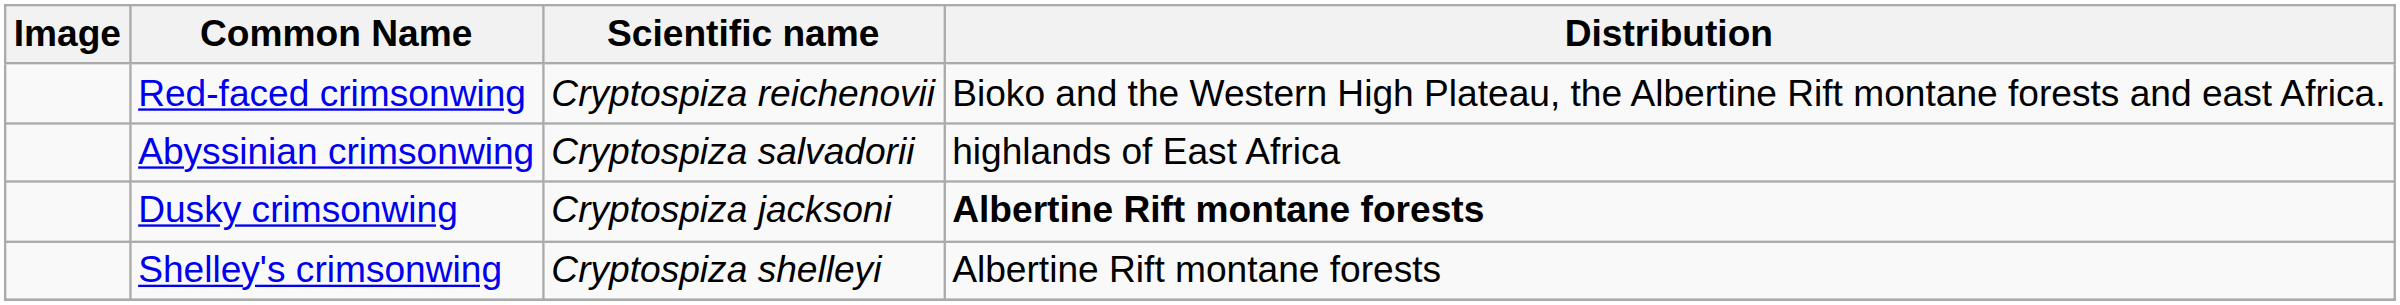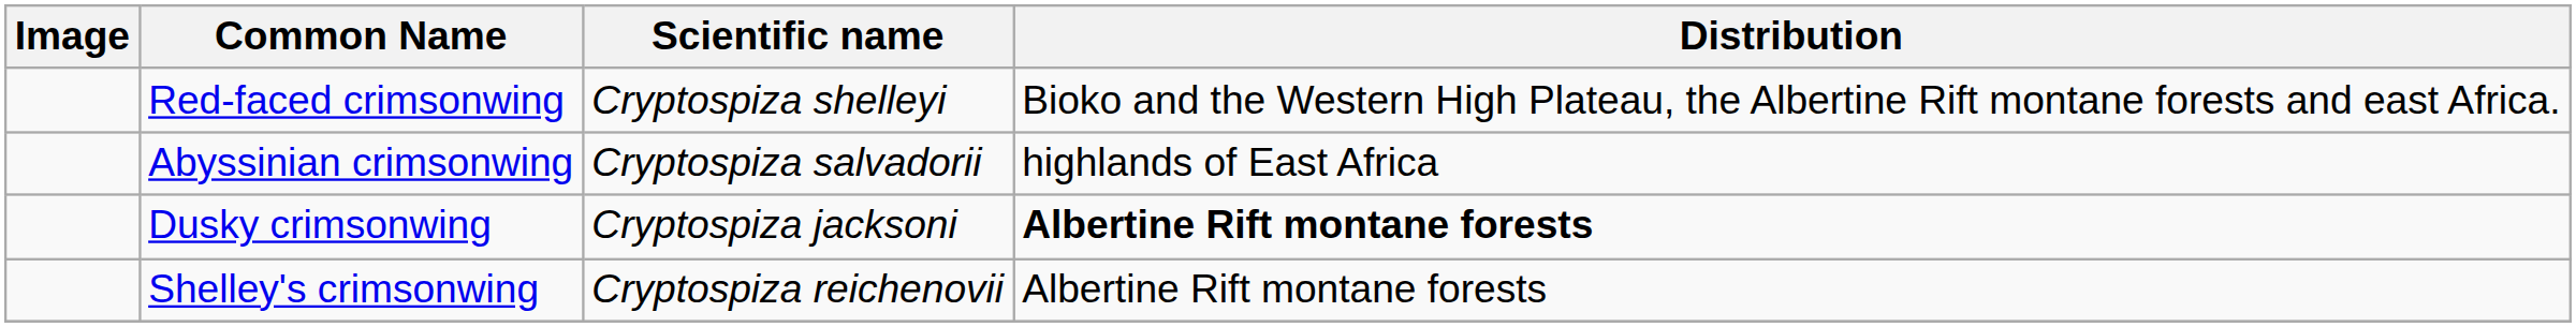Red-faced crimsonwing | Scientific name: Cryptospiza reichenovii -> Cryptospiza shelleyi
Shelley's crimsonwing | Scientific name: Cryptospiza shelleyi -> Cryptospiza reichenovii
